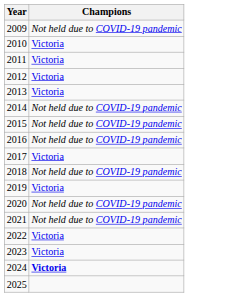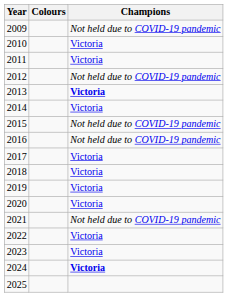+ column: Colours
2012 | Champions: Victoria -> Not held due to COVID-19 pandemic
2013 | Champions: normal -> bold
2014 | Champions: Not held due to COVID-19 pandemic -> Victoria
2018 | Champions: Not held due to COVID-19 pandemic -> Victoria
2020 | Champions: Not held due to COVID-19 pandemic -> Victoria
